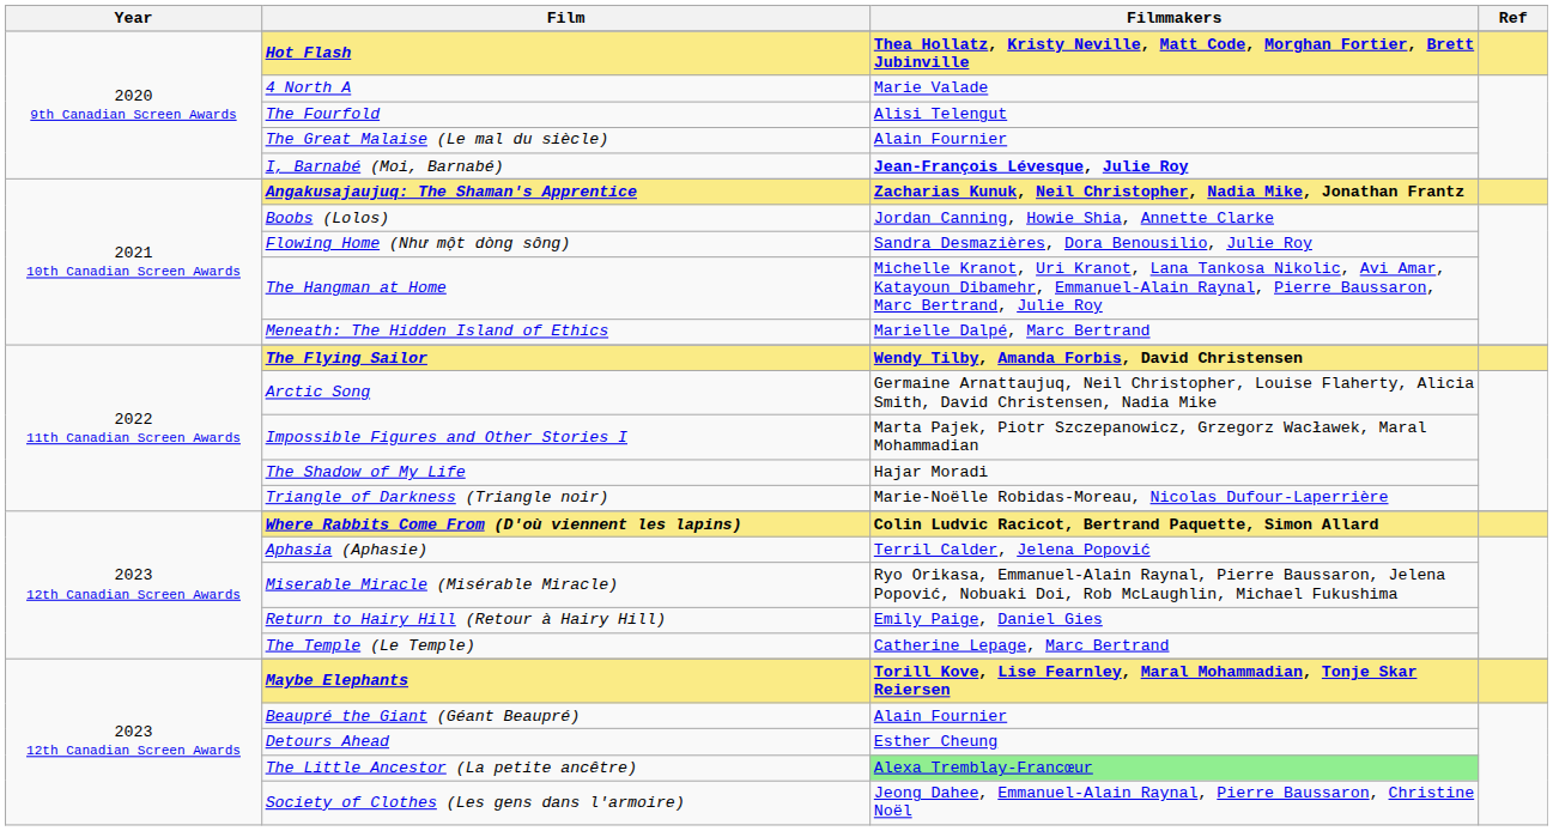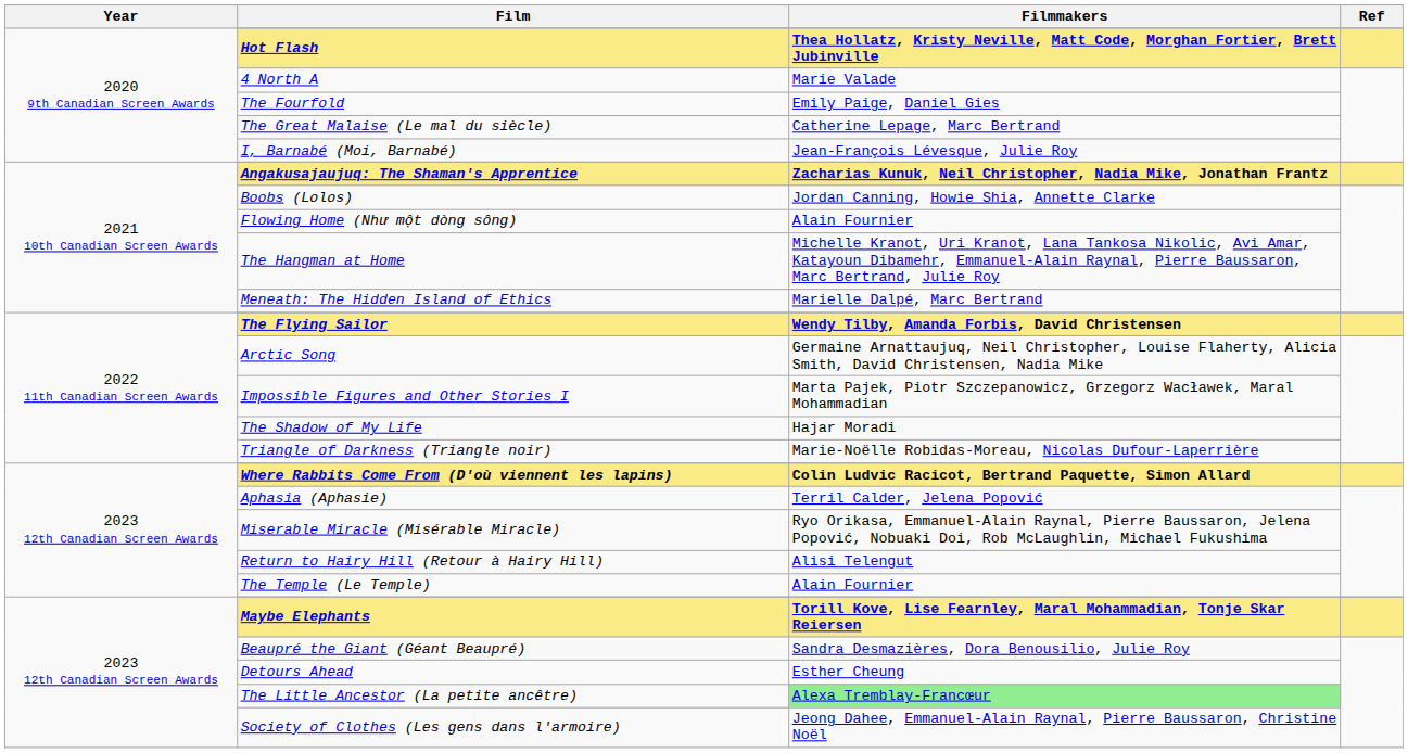The Fourfold | Filmmakers: Alisi Telengut -> Emily Paige, Daniel Gies
The Great Malaise (Le mal du siècle) | Filmmakers: Alain Fournier -> Catherine Lepage, Marc Bertrand
I, Barnabé (Moi, Barnabé) | Filmmakers: bold -> normal
Flowing Home (Như một dòng sông) | Filmmakers: Sandra Desmazières, Dora Benousilio, Julie Roy -> Alain Fournier
Return to Hairy Hill (Retour à Hairy Hill) | Filmmakers: Emily Paige, Daniel Gies -> Alisi Telengut
The Temple (Le Temple) | Filmmakers: Catherine Lepage, Marc Bertrand -> Alain Fournier
Beaupré the Giant (Géant Beaupré) | Filmmakers: Alain Fournier -> Sandra Desmazières, Dora Benousilio, Julie Roy
